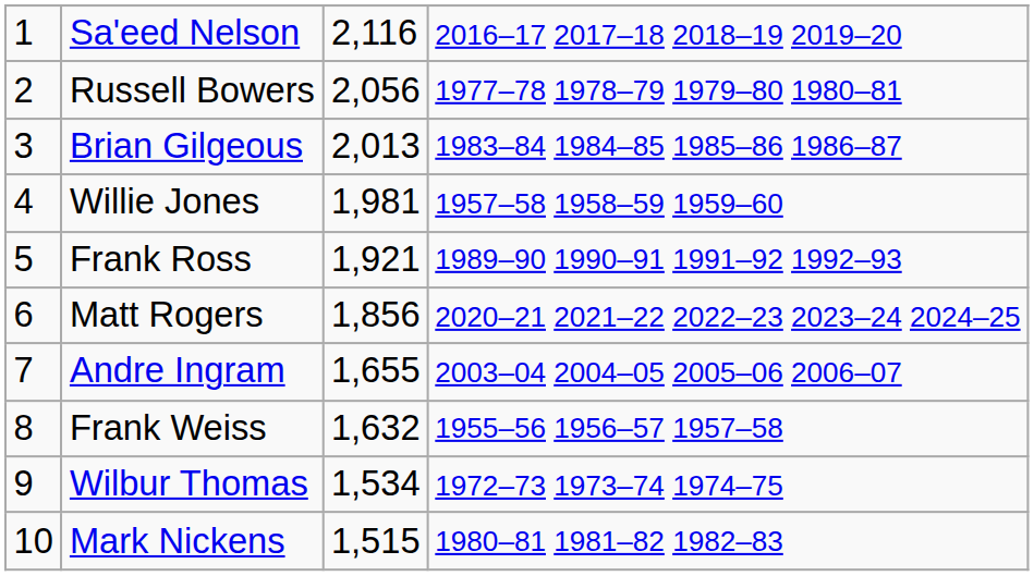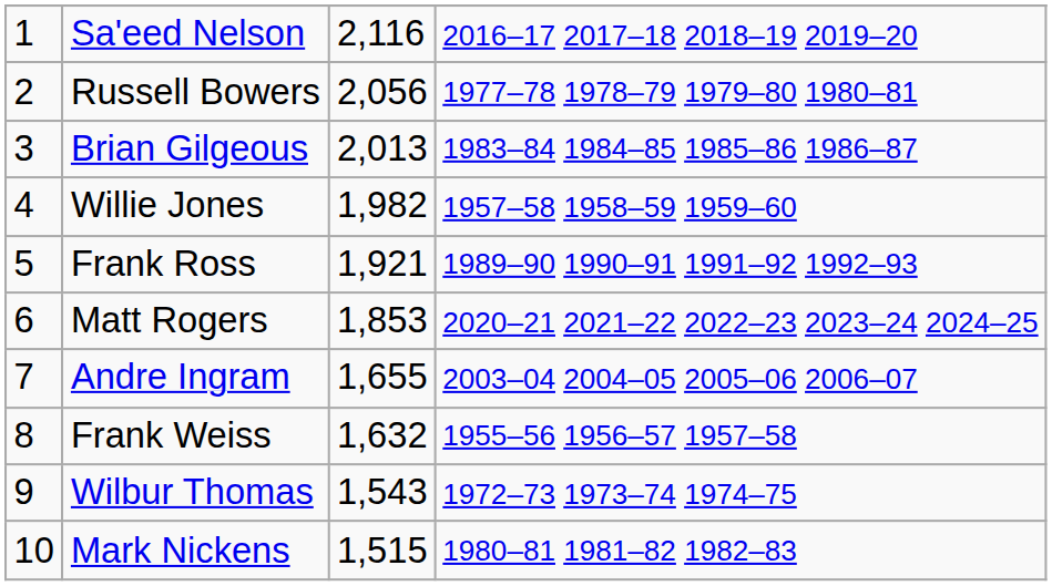Willie Jones | column 3: 1,981 -> 1,982
Matt Rogers | column 3: 1,856 -> 1,853
Wilbur Thomas | column 3: 1,534 -> 1,543
